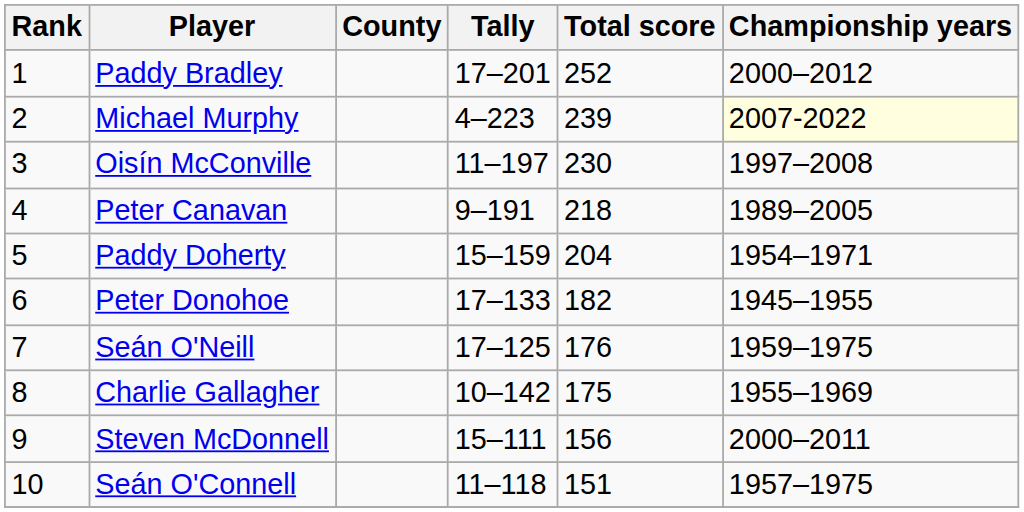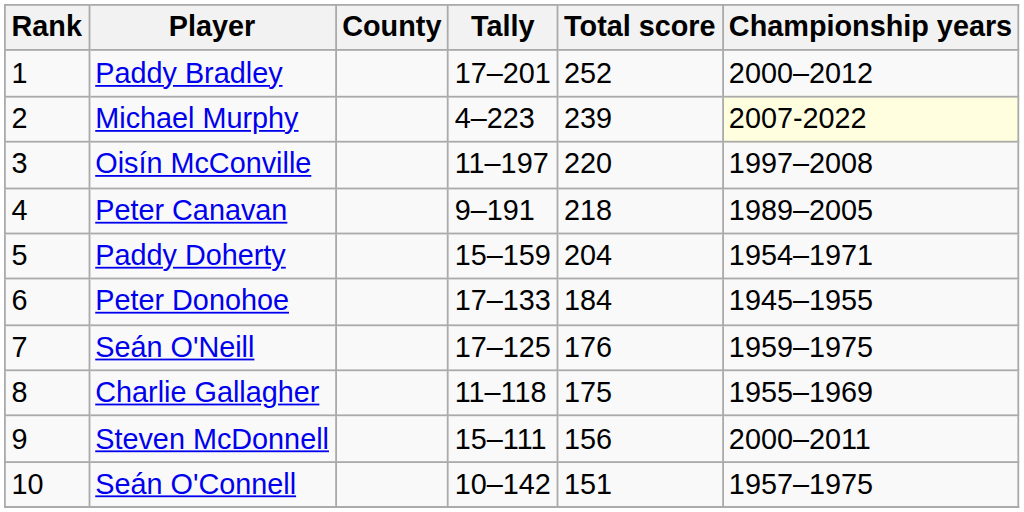Oisín McConville | Total score: 230 -> 220
Peter Donohoe | Total score: 182 -> 184
Charlie Gallagher | Tally: 10–142 -> 11–118
Seán O'Connell | Tally: 11–118 -> 10–142
